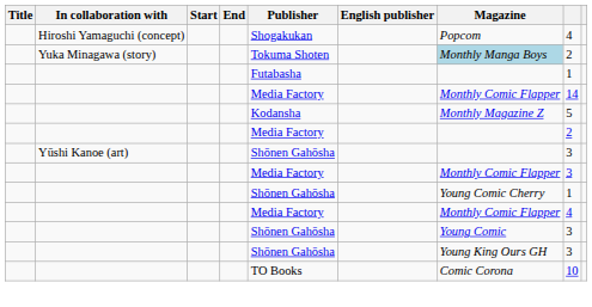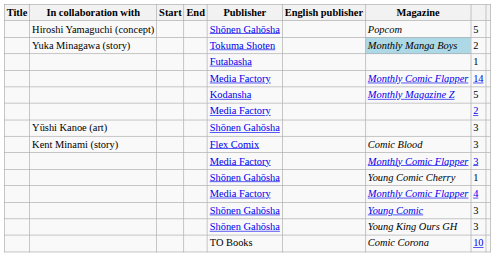Hiroshi Yamaguchi (concept) | Publisher: Shogakukan -> Shōnen Gahōsha
Hiroshi Yamaguchi (concept) | column 8: 4 -> 5
+ row: Kent Minami (story) | Flex Comix | Comic Blood | 3
